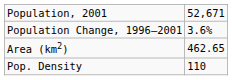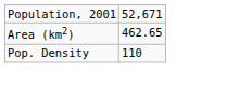- row: Population Change, 1996–2001 | 3.6%
